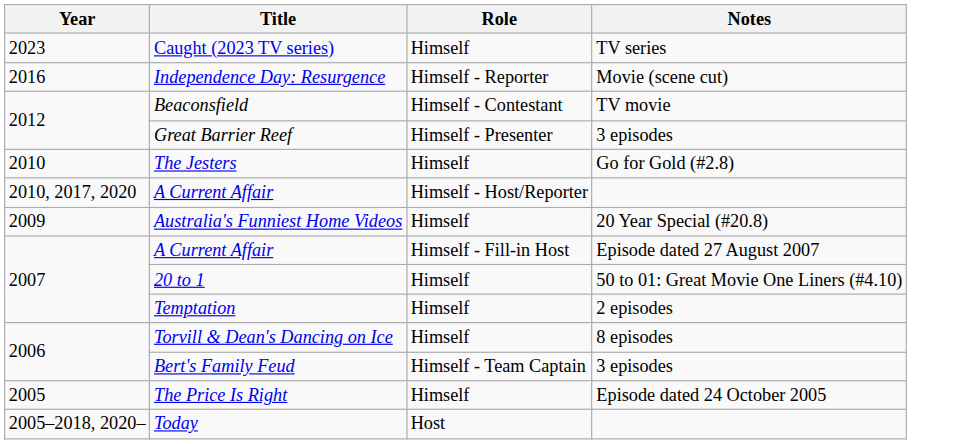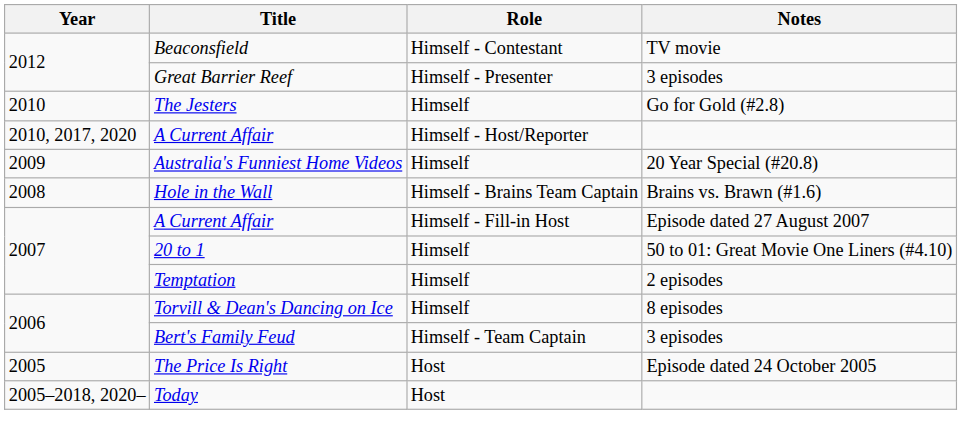- row: 2023 | Caught (2023 TV series) | Himself | TV series
- row: 2016 | Independence Day: Resurgence | Himself - Reporter | Movie (scene cut)
+ row: 2008 | Hole in the Wall | Himself - Brains Team Captain | Brains vs. Brawn (#1.6)
The Price Is Right | Role: Himself -> Host
